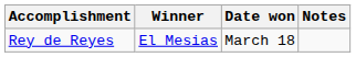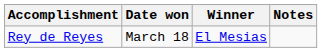columns swapped: Winner <-> Date won
